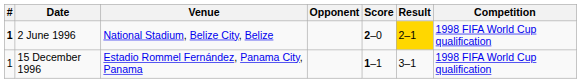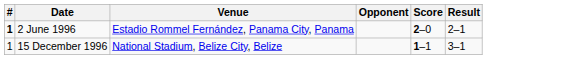- column: Competition | 1998 FIFA World Cup qualification | 1998 FIFA World Cup qualification
2 June 1996 | Venue: National Stadium, Belize City, Belize -> Estadio Rommel Fernández, Panama City, Panama
2 June 1996 | Result: gold background -> no background
15 December 1996 | Venue: Estadio Rommel Fernández, Panama City, Panama -> National Stadium, Belize City, Belize
